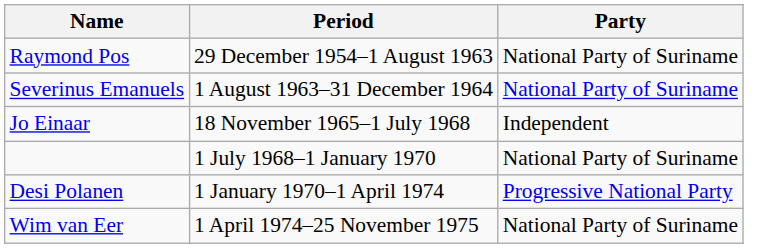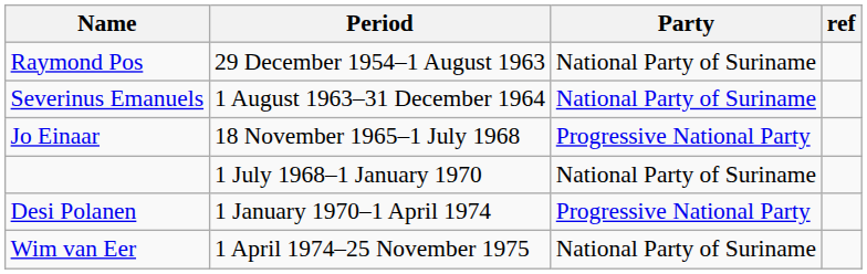+ column: ref
Jo Einaar | Party: Independent -> Progressive National Party
